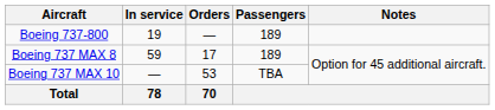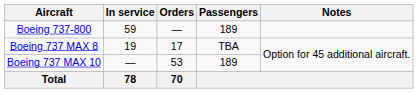Boeing 737-800 | In service: 19 -> 59
Boeing 737 MAX 8 | In service: 59 -> 19
Boeing 737 MAX 8 | Passengers: 189 -> TBA
Boeing 737 MAX 10 | Passengers: TBA -> 189
